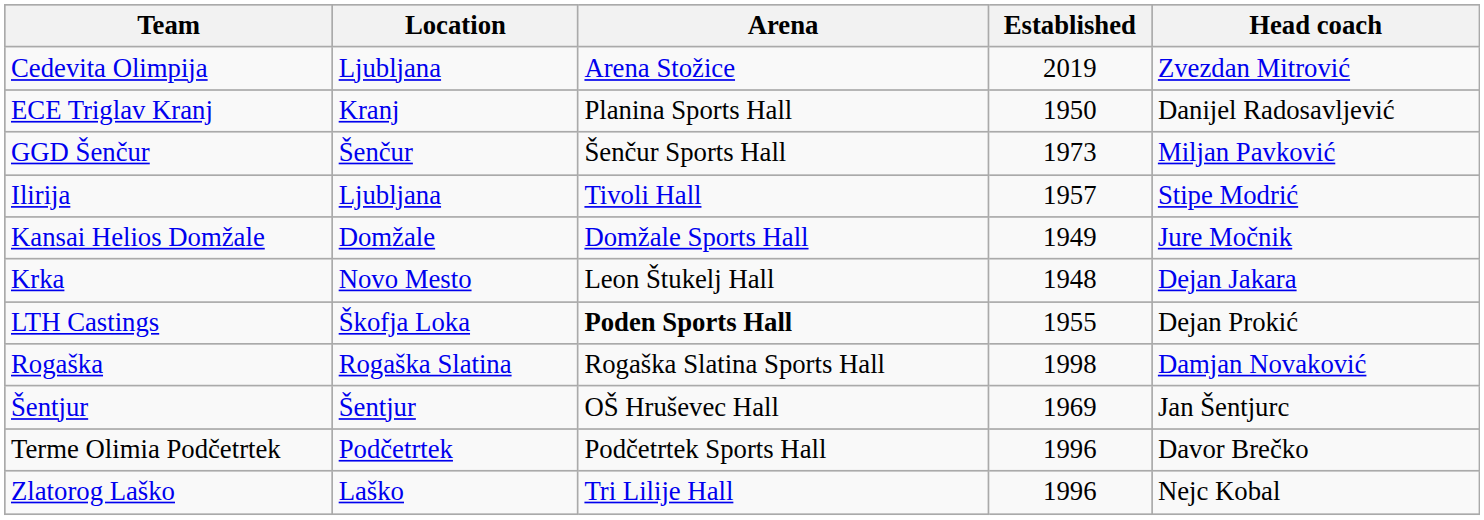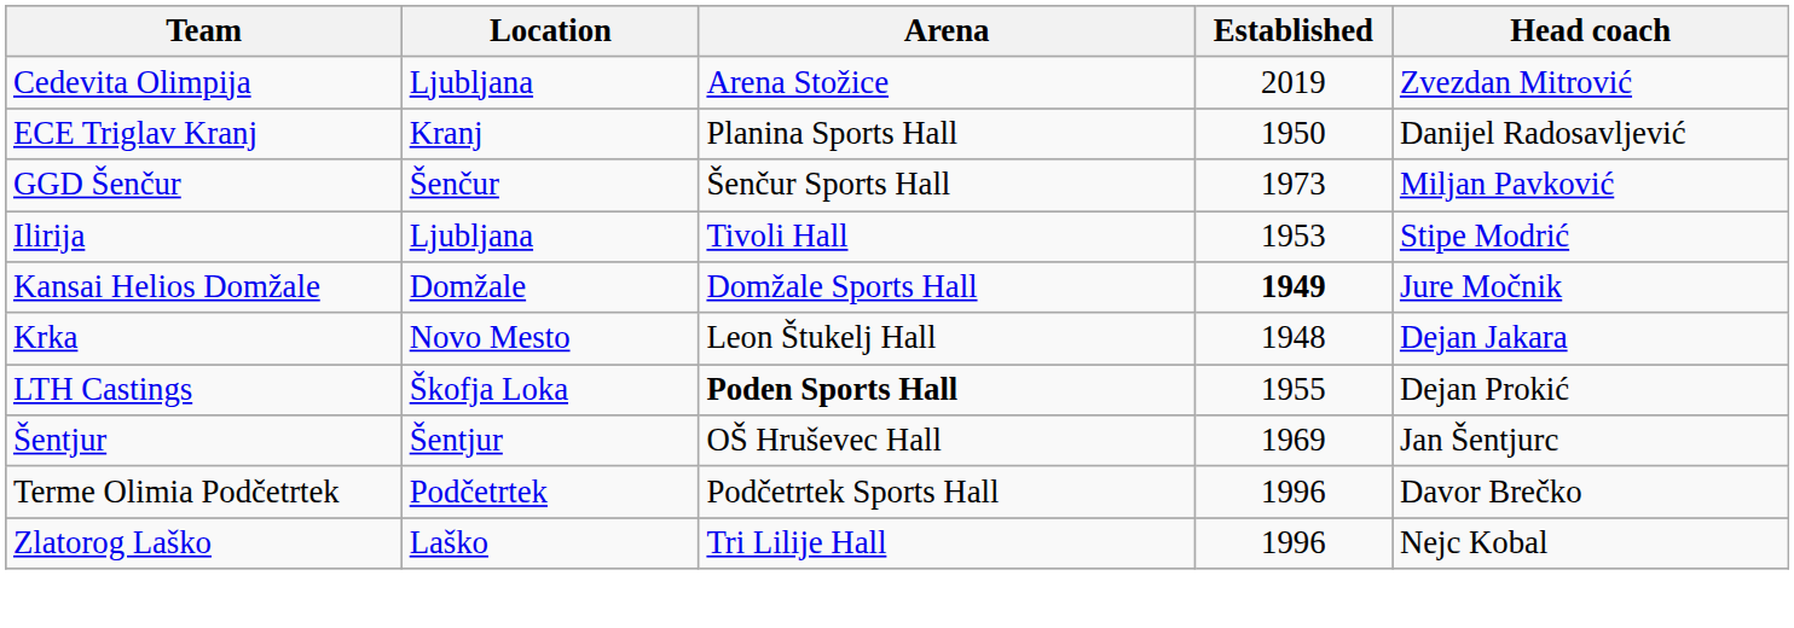Ilirija | Established: 1957 -> 1953
Kansai Helios Domžale | Established: normal -> bold
- row: Rogaška | Rogaška Slatina | Rogaška Slatina Sports Hall | 1998 | Damjan Novaković
